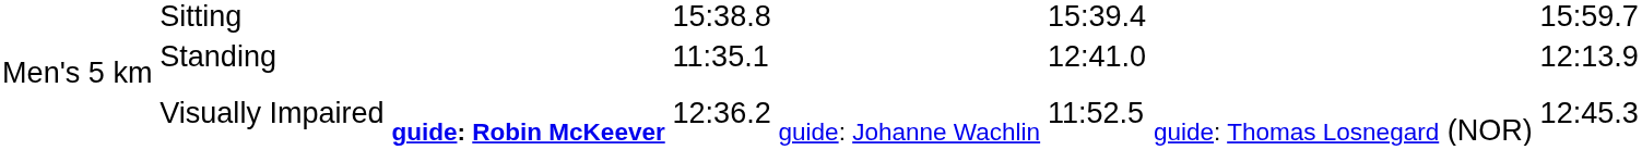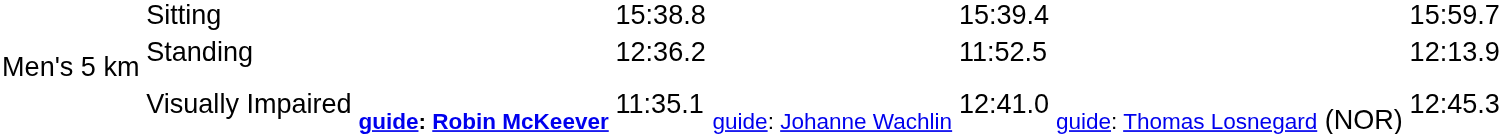Standing | column 4: 11:35.1 -> 12:36.2
Standing | column 6: 12:41.0 -> 11:52.5
Visually Impaired | column 4: 12:36.2 -> 11:35.1
Visually Impaired | column 6: 11:52.5 -> 12:41.0
